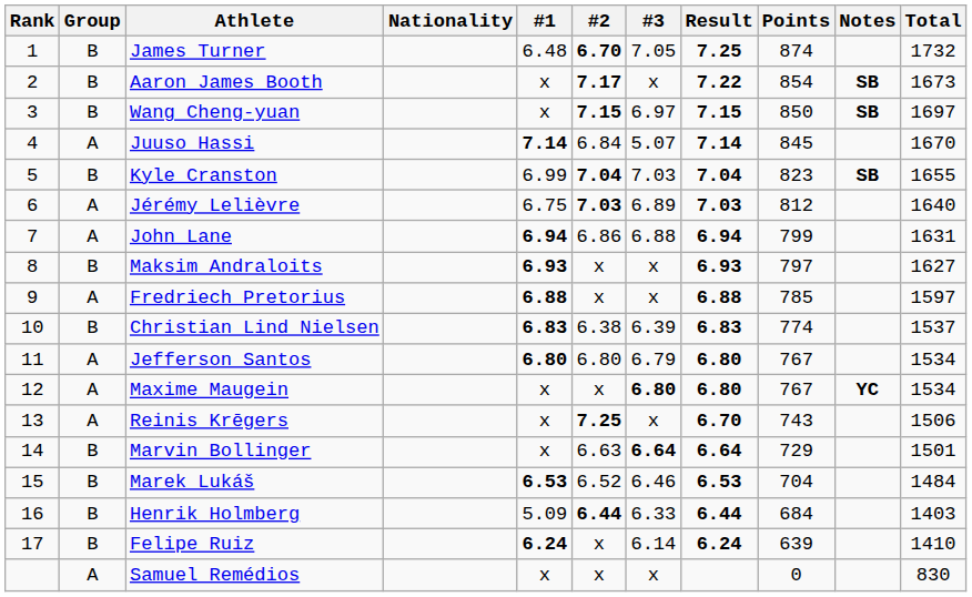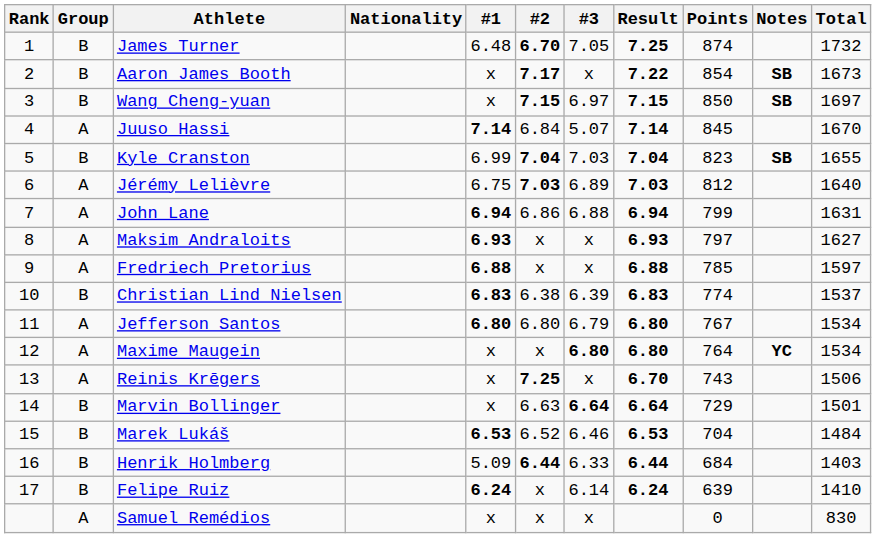Maksim Andraloits | Group: B -> A
Maxime Maugein | Points: 767 -> 764
